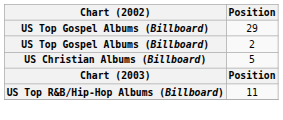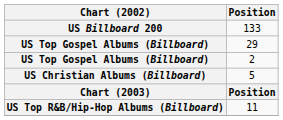+ row: US Billboard 200 | 133
